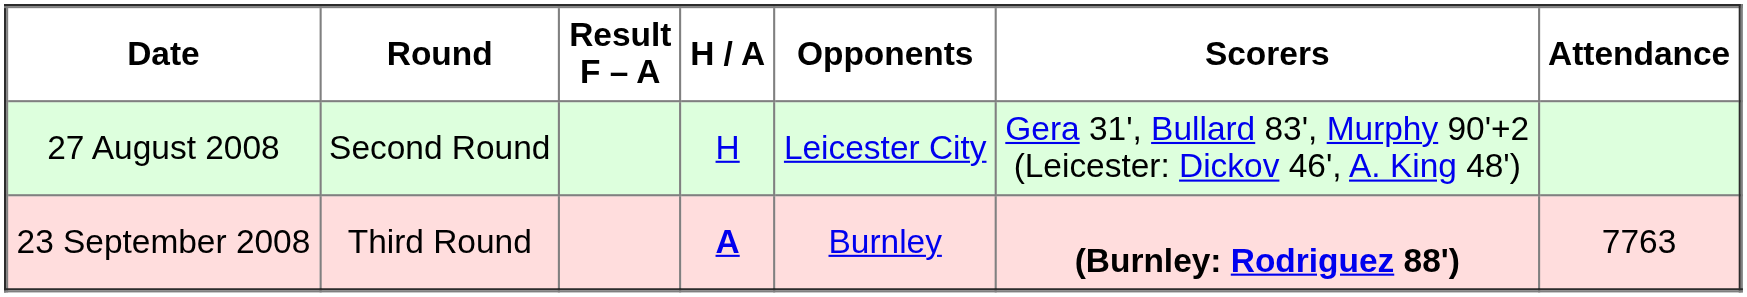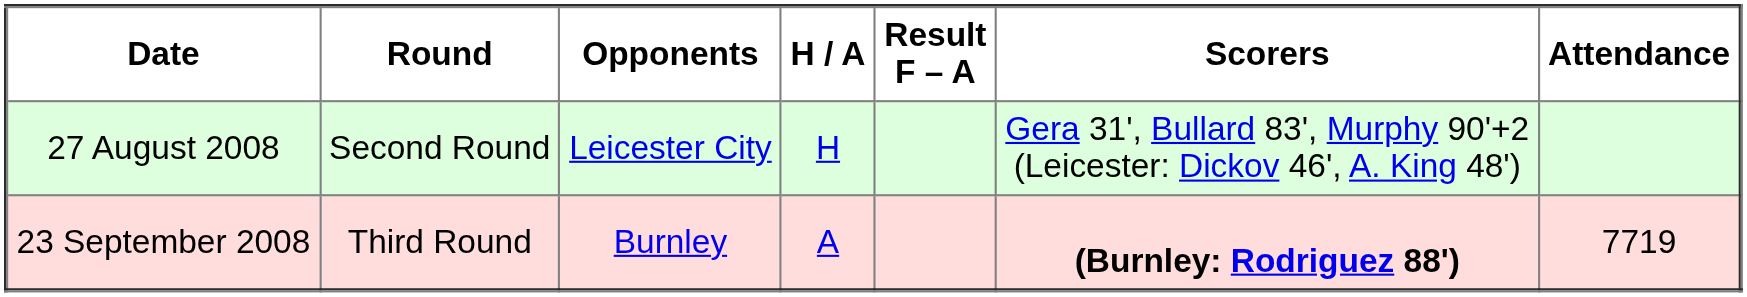columns swapped: Opponents <-> Result F – A
23 September 2008 | H / A: bold -> normal
23 September 2008 | Attendance: 7763 -> 7719
